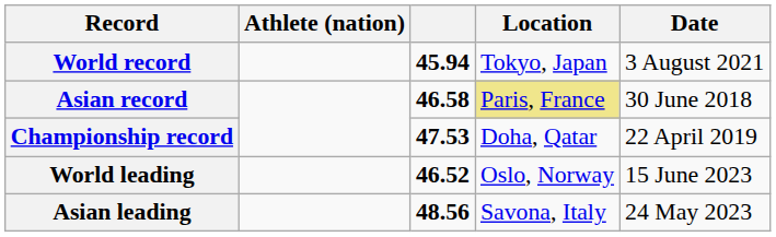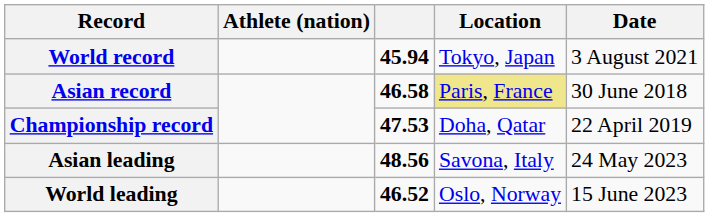rows swapped: World leading <-> Asian leading
